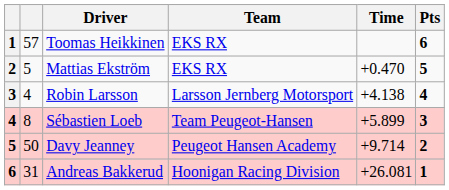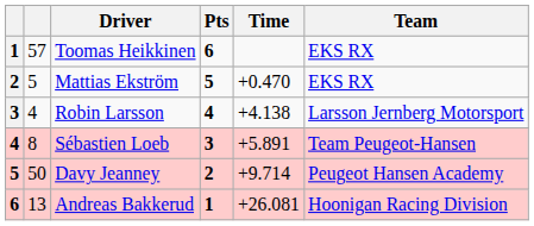columns swapped: Team <-> Pts
Sébastien Loeb | Time: +5.899 -> +5.891
Andreas Bakkerud | column 2: 31 -> 13
